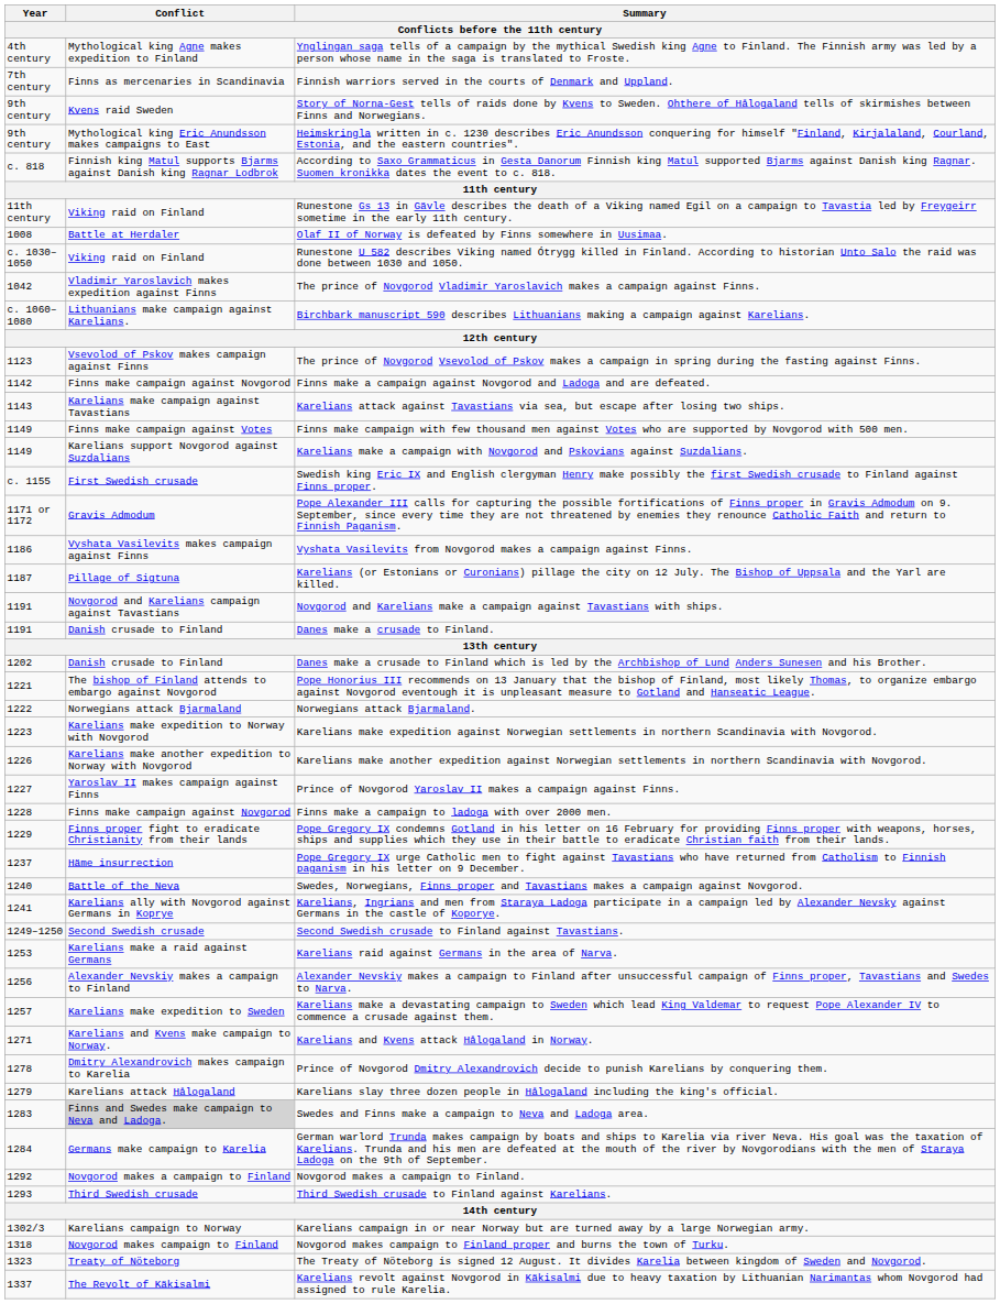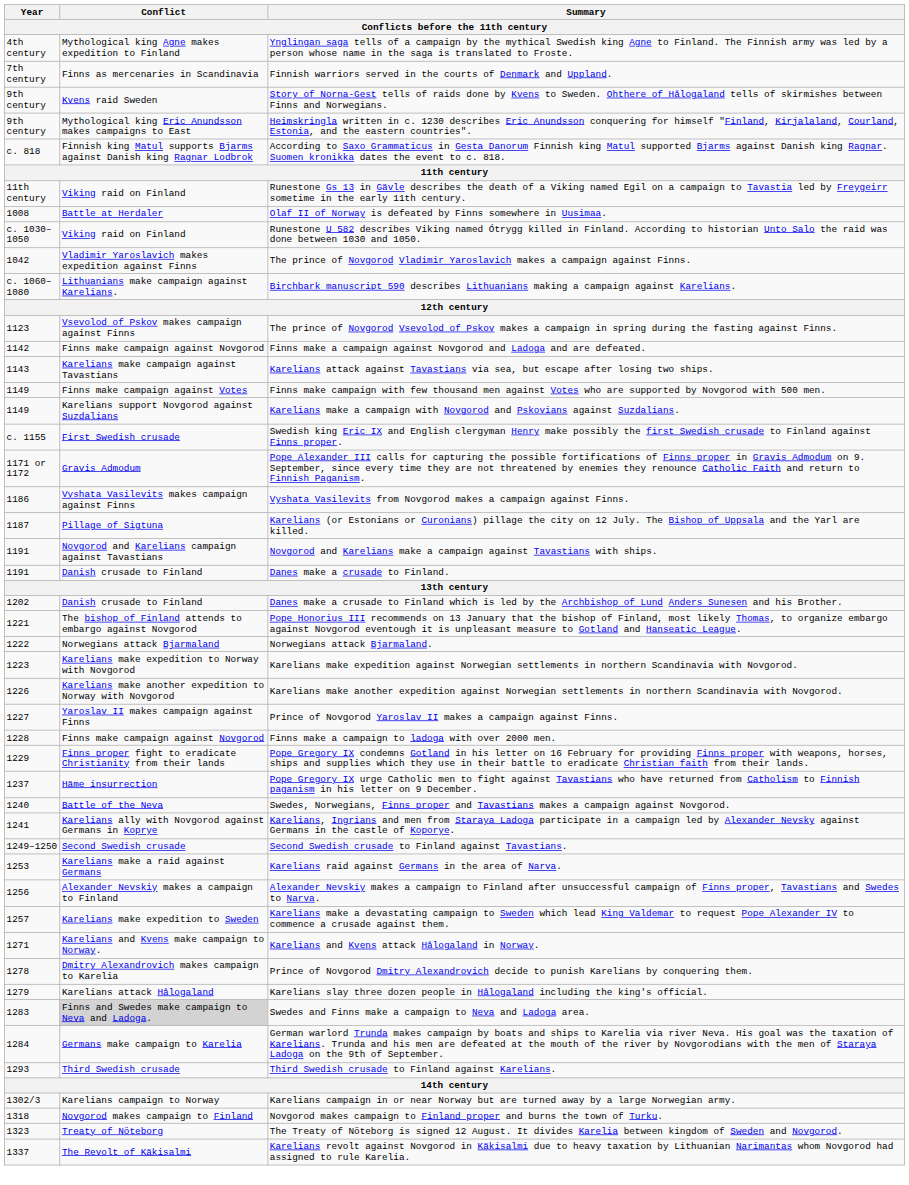- row: 1292 | Novgorod makes a campaign to Finland | Novgorod makes a campaign to Finland.
